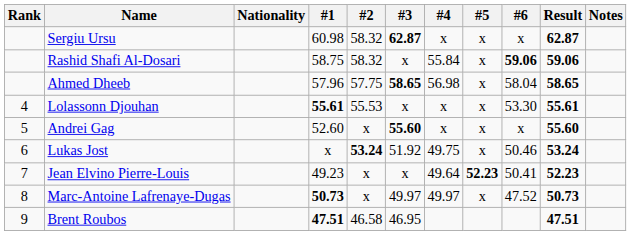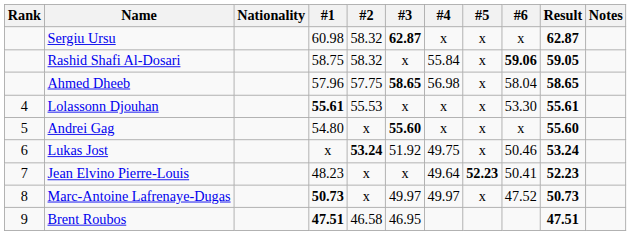Rashid Shafi Al-Dosari | Result: 59.06 -> 59.05
Andrei Gag | #1: 52.60 -> 54.80
Jean Elvino Pierre-Louis | #1: 49.23 -> 48.23
